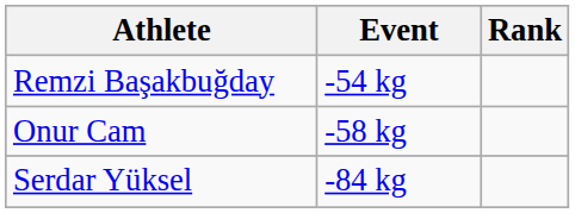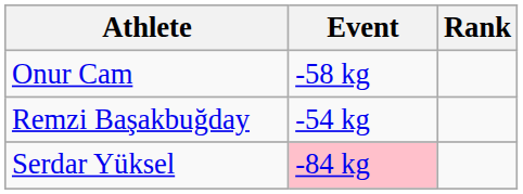rows swapped: Remzi Başakbuğday <-> Onur Cam
Serdar Yüksel | Event: no background -> pink background
